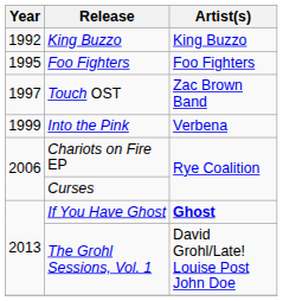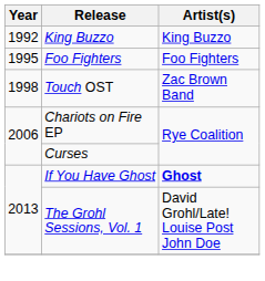Touch OST | Year: 1997 -> 1998
- row: 1999 | Into the Pink | Verbena
